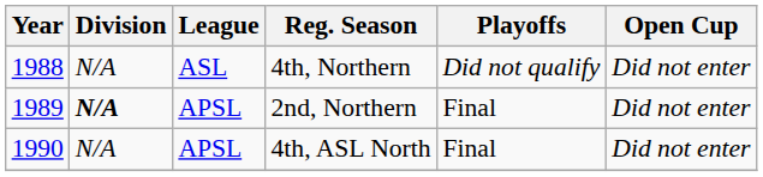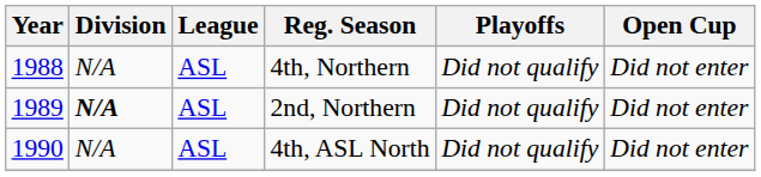2nd, Northern | League: APSL -> ASL
2nd, Northern | Playoffs: Final -> Did not qualify
4th, ASL North | League: APSL -> ASL
4th, ASL North | Playoffs: Final -> Did not qualify
